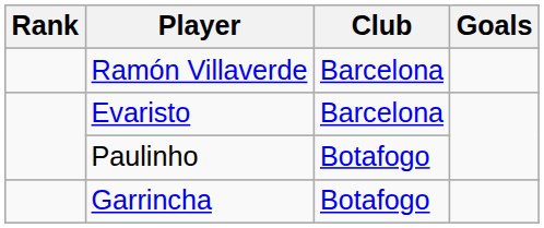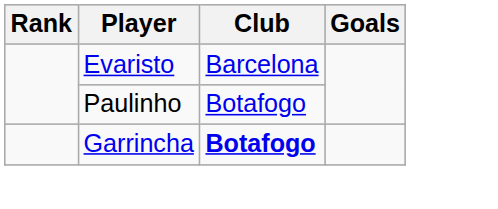- row: Ramón Villaverde | Barcelona
Garrincha | Club: normal -> bold
